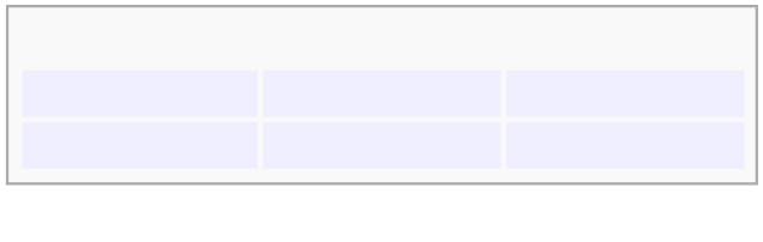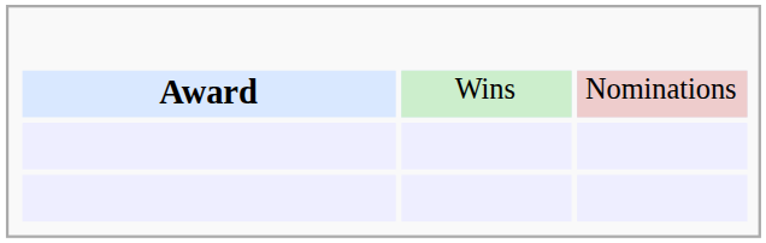+ row: Award | Wins | Nominations
